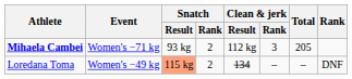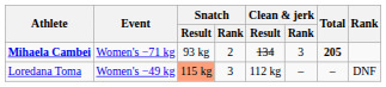Mihaela Cambei | Clean & jerk / Result: 112 kg -> 134
Mihaela Cambei | Total: normal -> bold
Loredana Toma | Snatch / Rank: 2 -> 3
Loredana Toma | Clean & jerk / Result: 134 -> 112 kg
